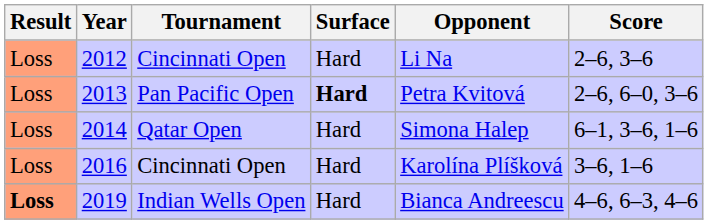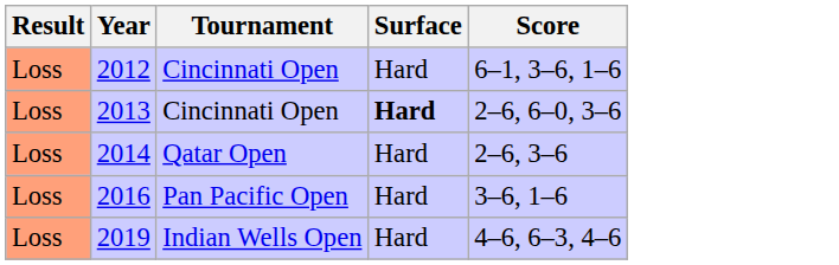- column: Opponent | Li Na | Petra Kvitová | Simona Halep | Karolína Plíšková | Bianca Andreescu
2012 | Score: 2–6, 3–6 -> 6–1, 3–6, 1–6
2013 | Tournament: Pan Pacific Open -> Cincinnati Open
2014 | Score: 6–1, 3–6, 1–6 -> 2–6, 3–6
2016 | Tournament: Cincinnati Open -> Pan Pacific Open
2019 | Result: bold -> normal
